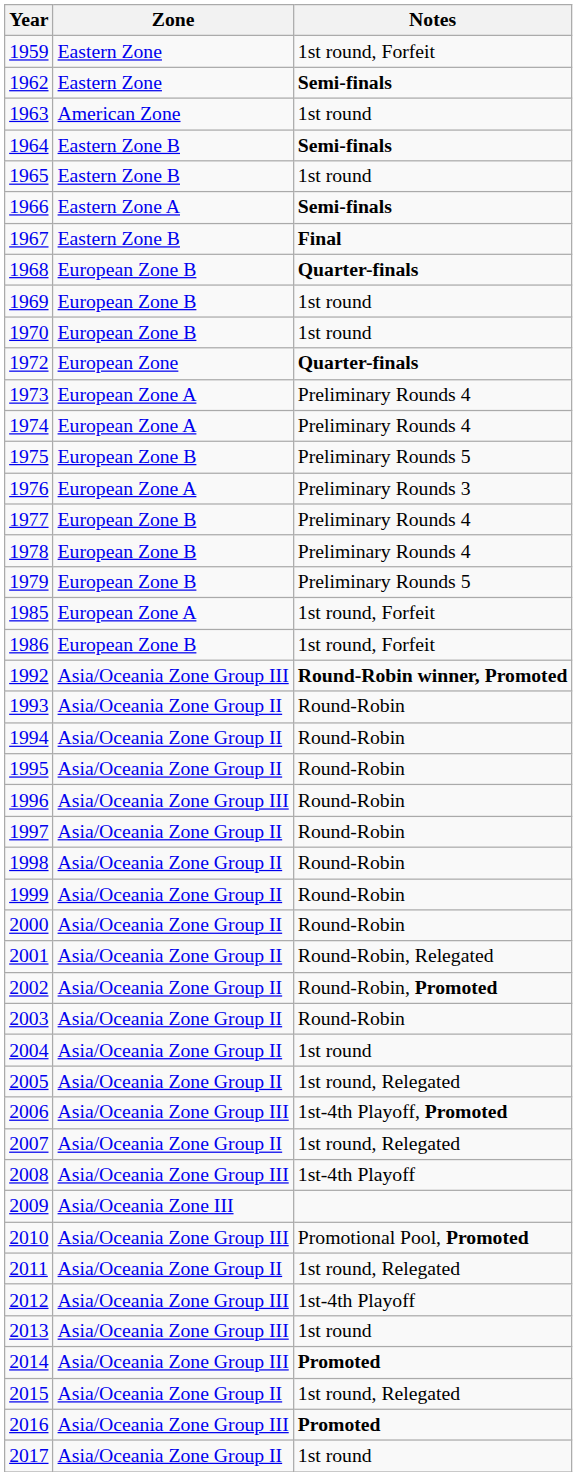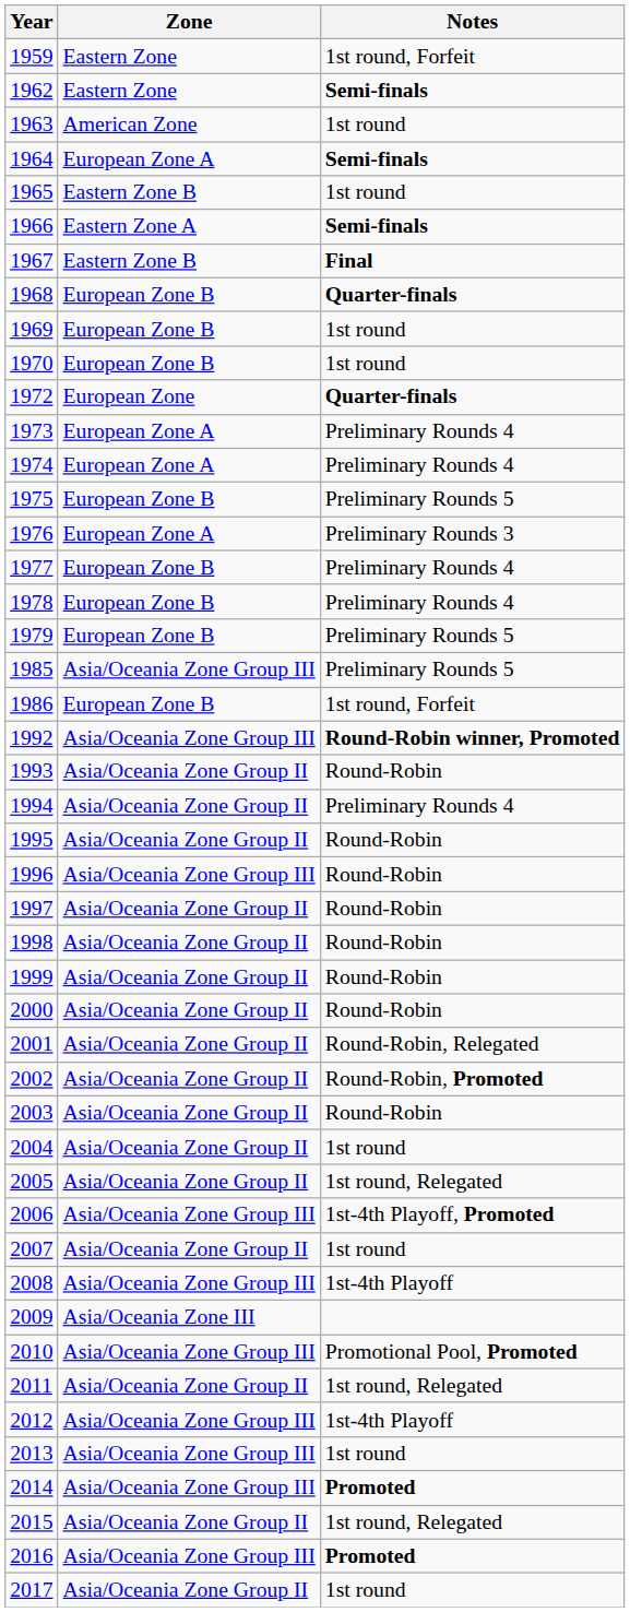1964 | Zone: Eastern Zone B -> European Zone A
1985 | Zone: European Zone A -> Asia/Oceania Zone Group III
1985 | Notes: 1st round, Forfeit -> Preliminary Rounds 5
1994 | Notes: Round-Robin -> Preliminary Rounds 4
2007 | Notes: 1st round, Relegated -> 1st round
